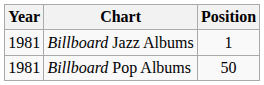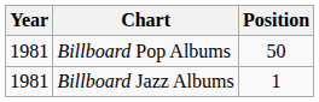rows swapped: Billboard Jazz Albums <-> Billboard Pop Albums
